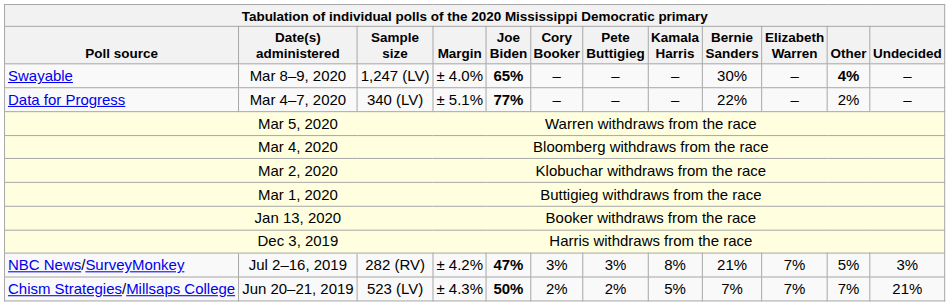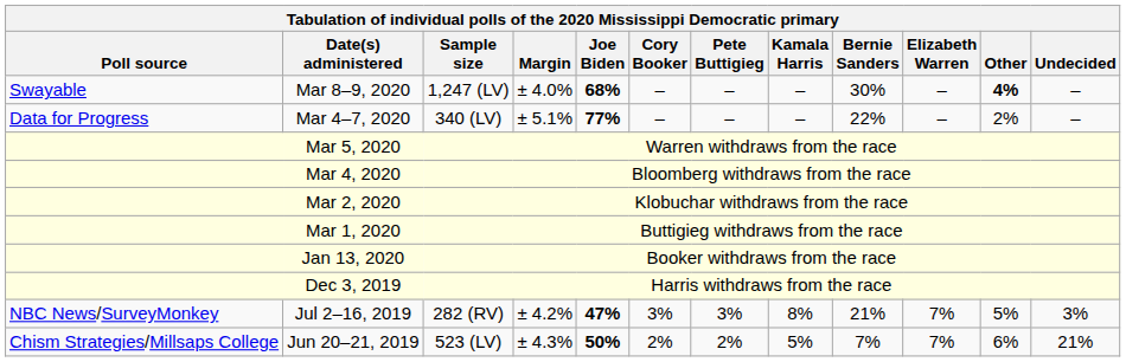Mar 8–9, 2020 | Joe Biden: 65% -> 68%
Jun 20–21, 2019 | Other: 7% -> 6%
